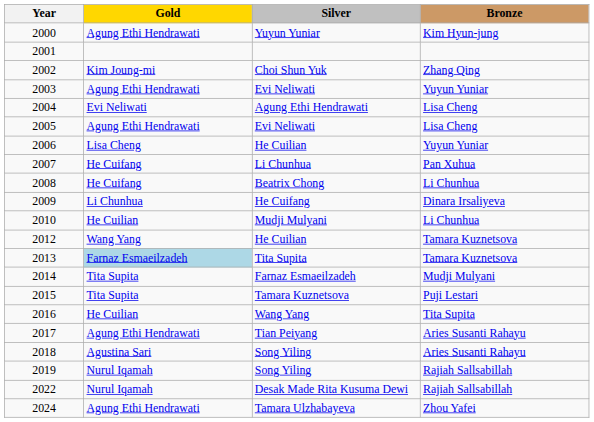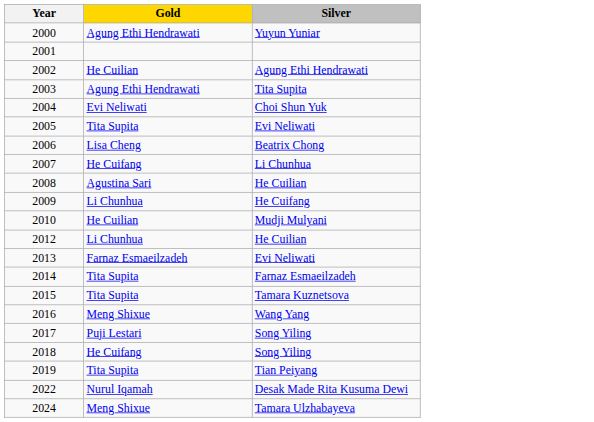- column: Bronze | Kim Hyun-jung | Zhang Qing | Yuyun Yuniar | Lisa Cheng | Lisa Cheng | Yuyun Yuniar | Pan Xuhua | Li Chunhua | Dinara Irsaliyeva | Li Chunhua | Tamara Kuznetsova | Tamara Kuznetsova | Mudji Mulyani | Puji Lestari | Tita Supita | Aries Susanti Rahayu | Aries Susanti Rahayu | Rajiah Sallsabillah | Rajiah Sallsabillah | Zhou Yafei
2002 | Gold: Kim Joung-mi -> He Cuilian
2002 | Silver: Choi Shun Yuk -> Agung Ethi Hendrawati
2003 | Silver: Evi Neliwati -> Tita Supita
2004 | Silver: Agung Ethi Hendrawati -> Choi Shun Yuk
2005 | Gold: Agung Ethi Hendrawati -> Tita Supita
2006 | Silver: He Cuilian -> Beatrix Chong
2008 | Gold: He Cuifang -> Agustina Sari
2008 | Silver: Beatrix Chong -> He Cuilian
2012 | Gold: Wang Yang -> Li Chunhua
2013 | Gold: lightblue background -> no background
2013 | Silver: Tita Supita -> Evi Neliwati
2016 | Gold: He Cuilian -> Meng Shixue
2017 | Gold: Agung Ethi Hendrawati -> Puji Lestari
2017 | Silver: Tian Peiyang -> Song Yiling
2018 | Gold: Agustina Sari -> He Cuifang
2019 | Gold: Nurul Iqamah -> Tita Supita
2019 | Silver: Song Yiling -> Tian Peiyang
2024 | Gold: Agung Ethi Hendrawati -> Meng Shixue
